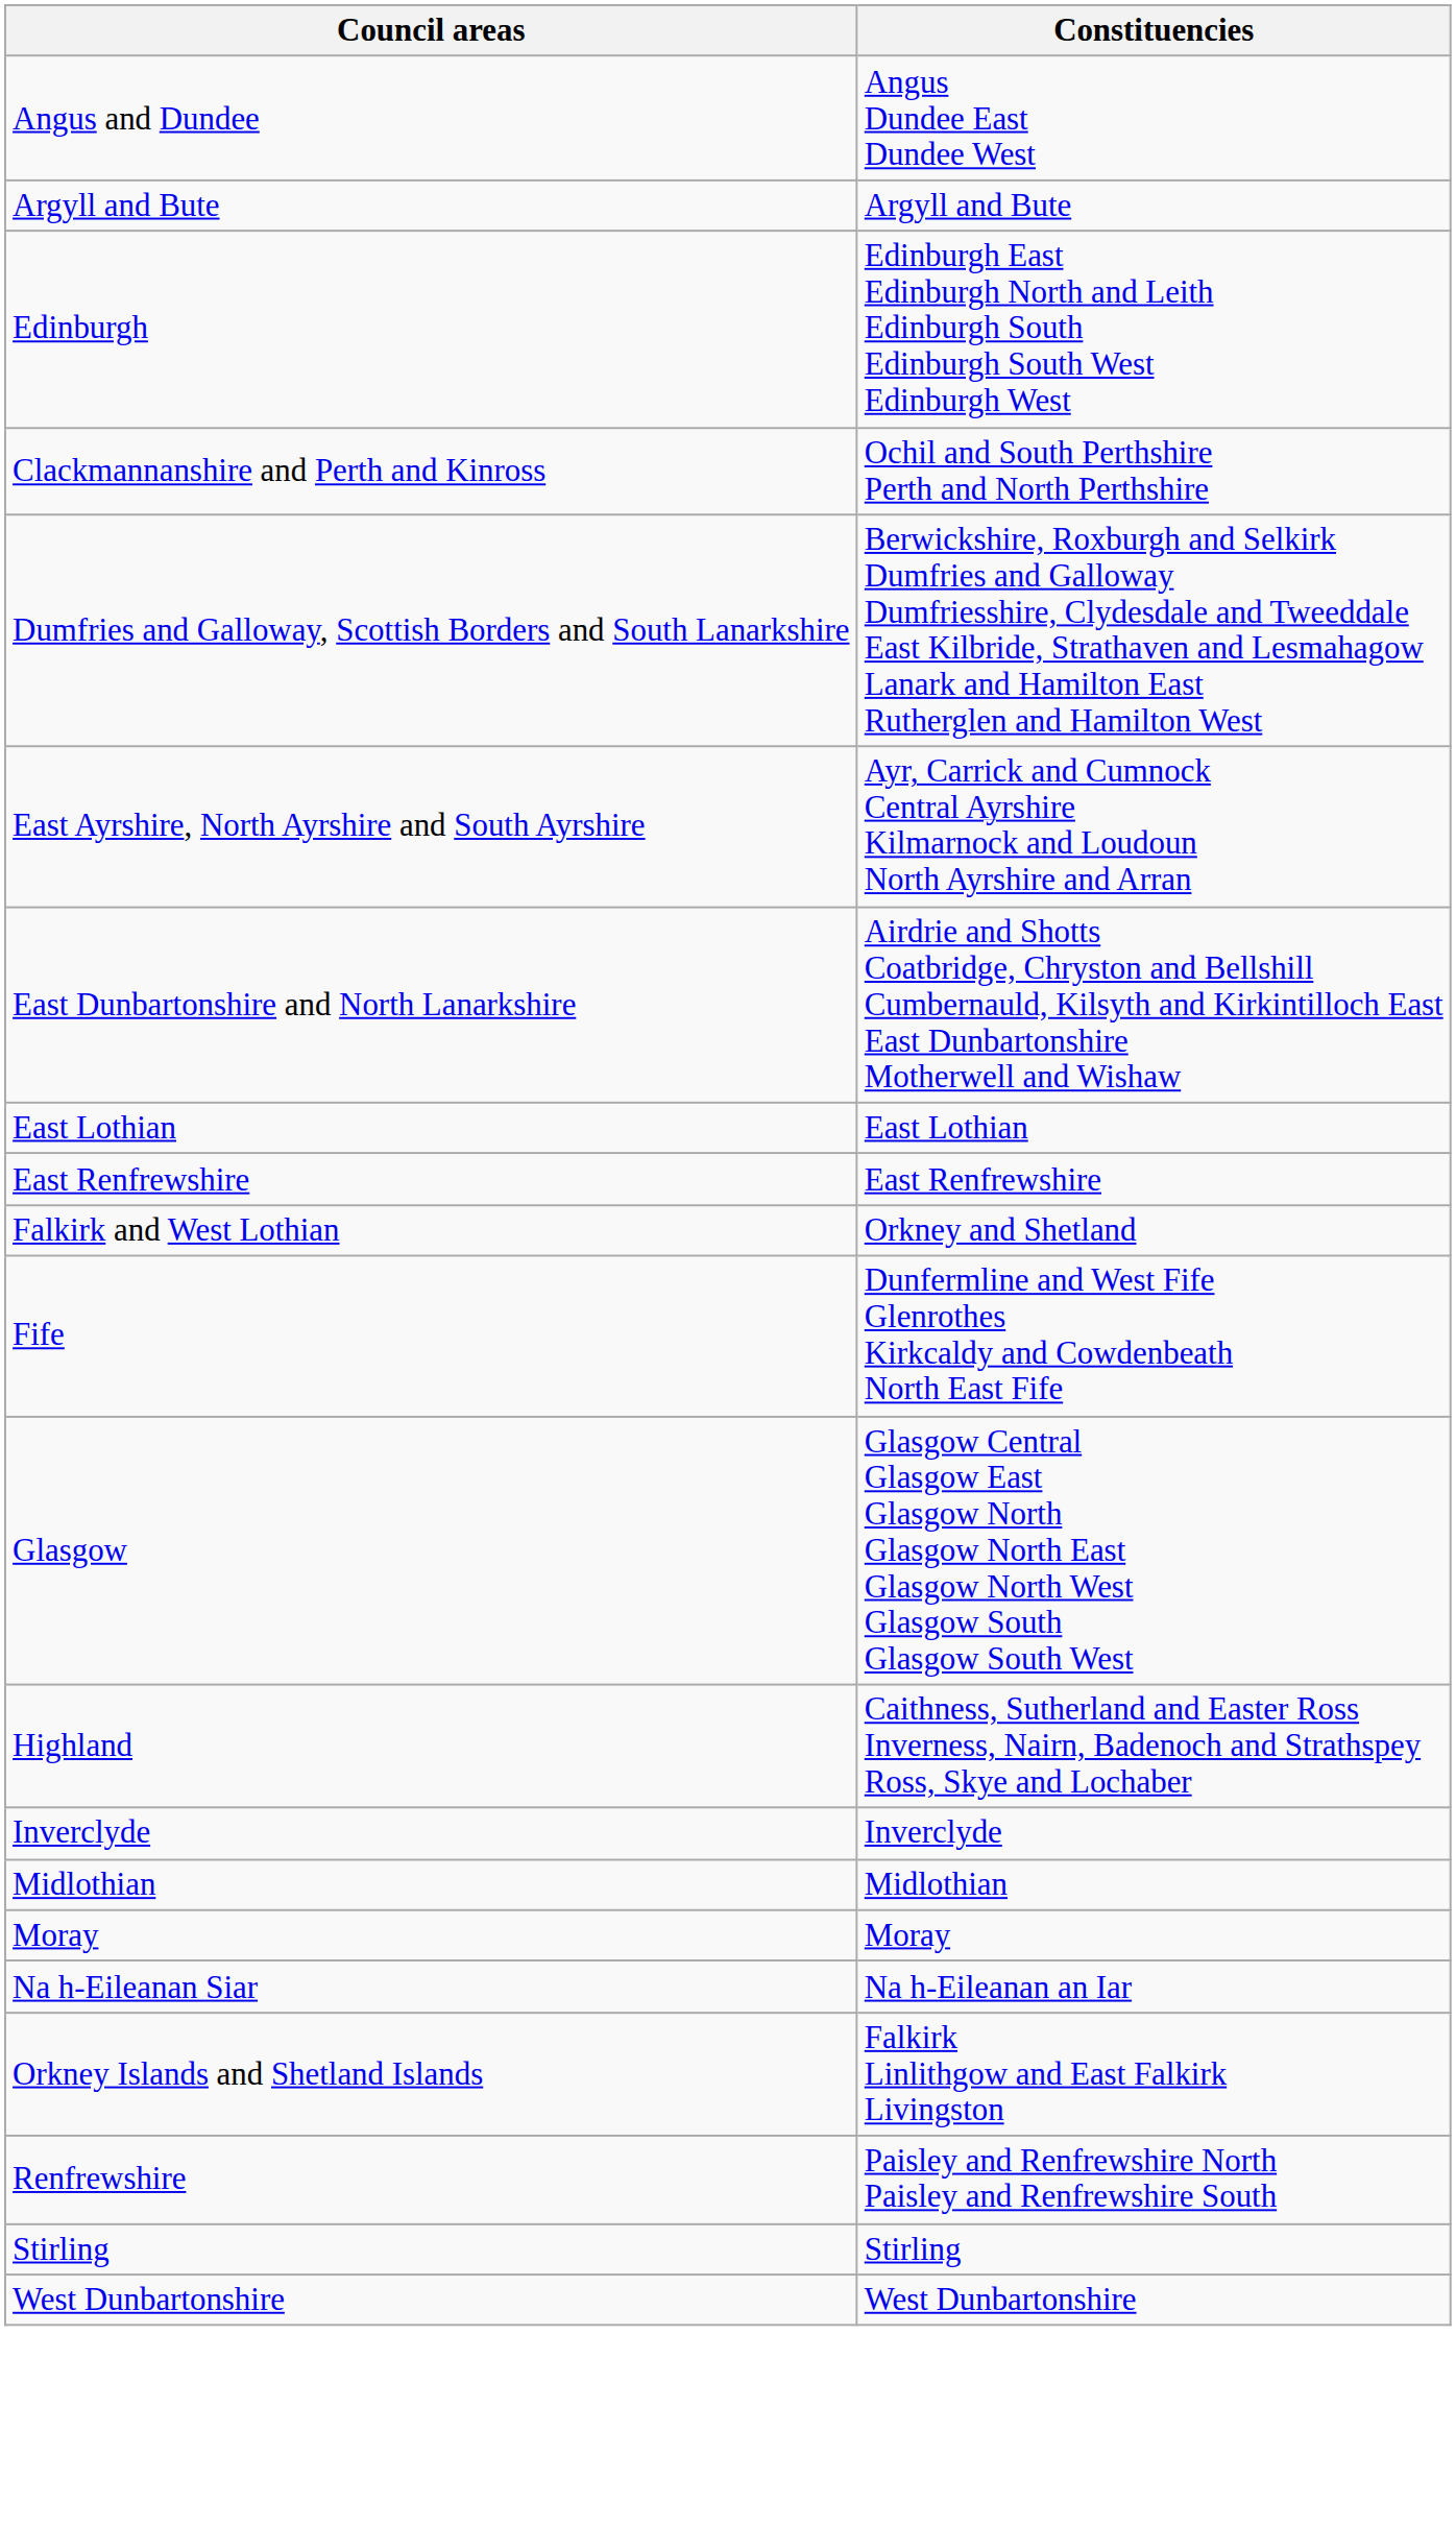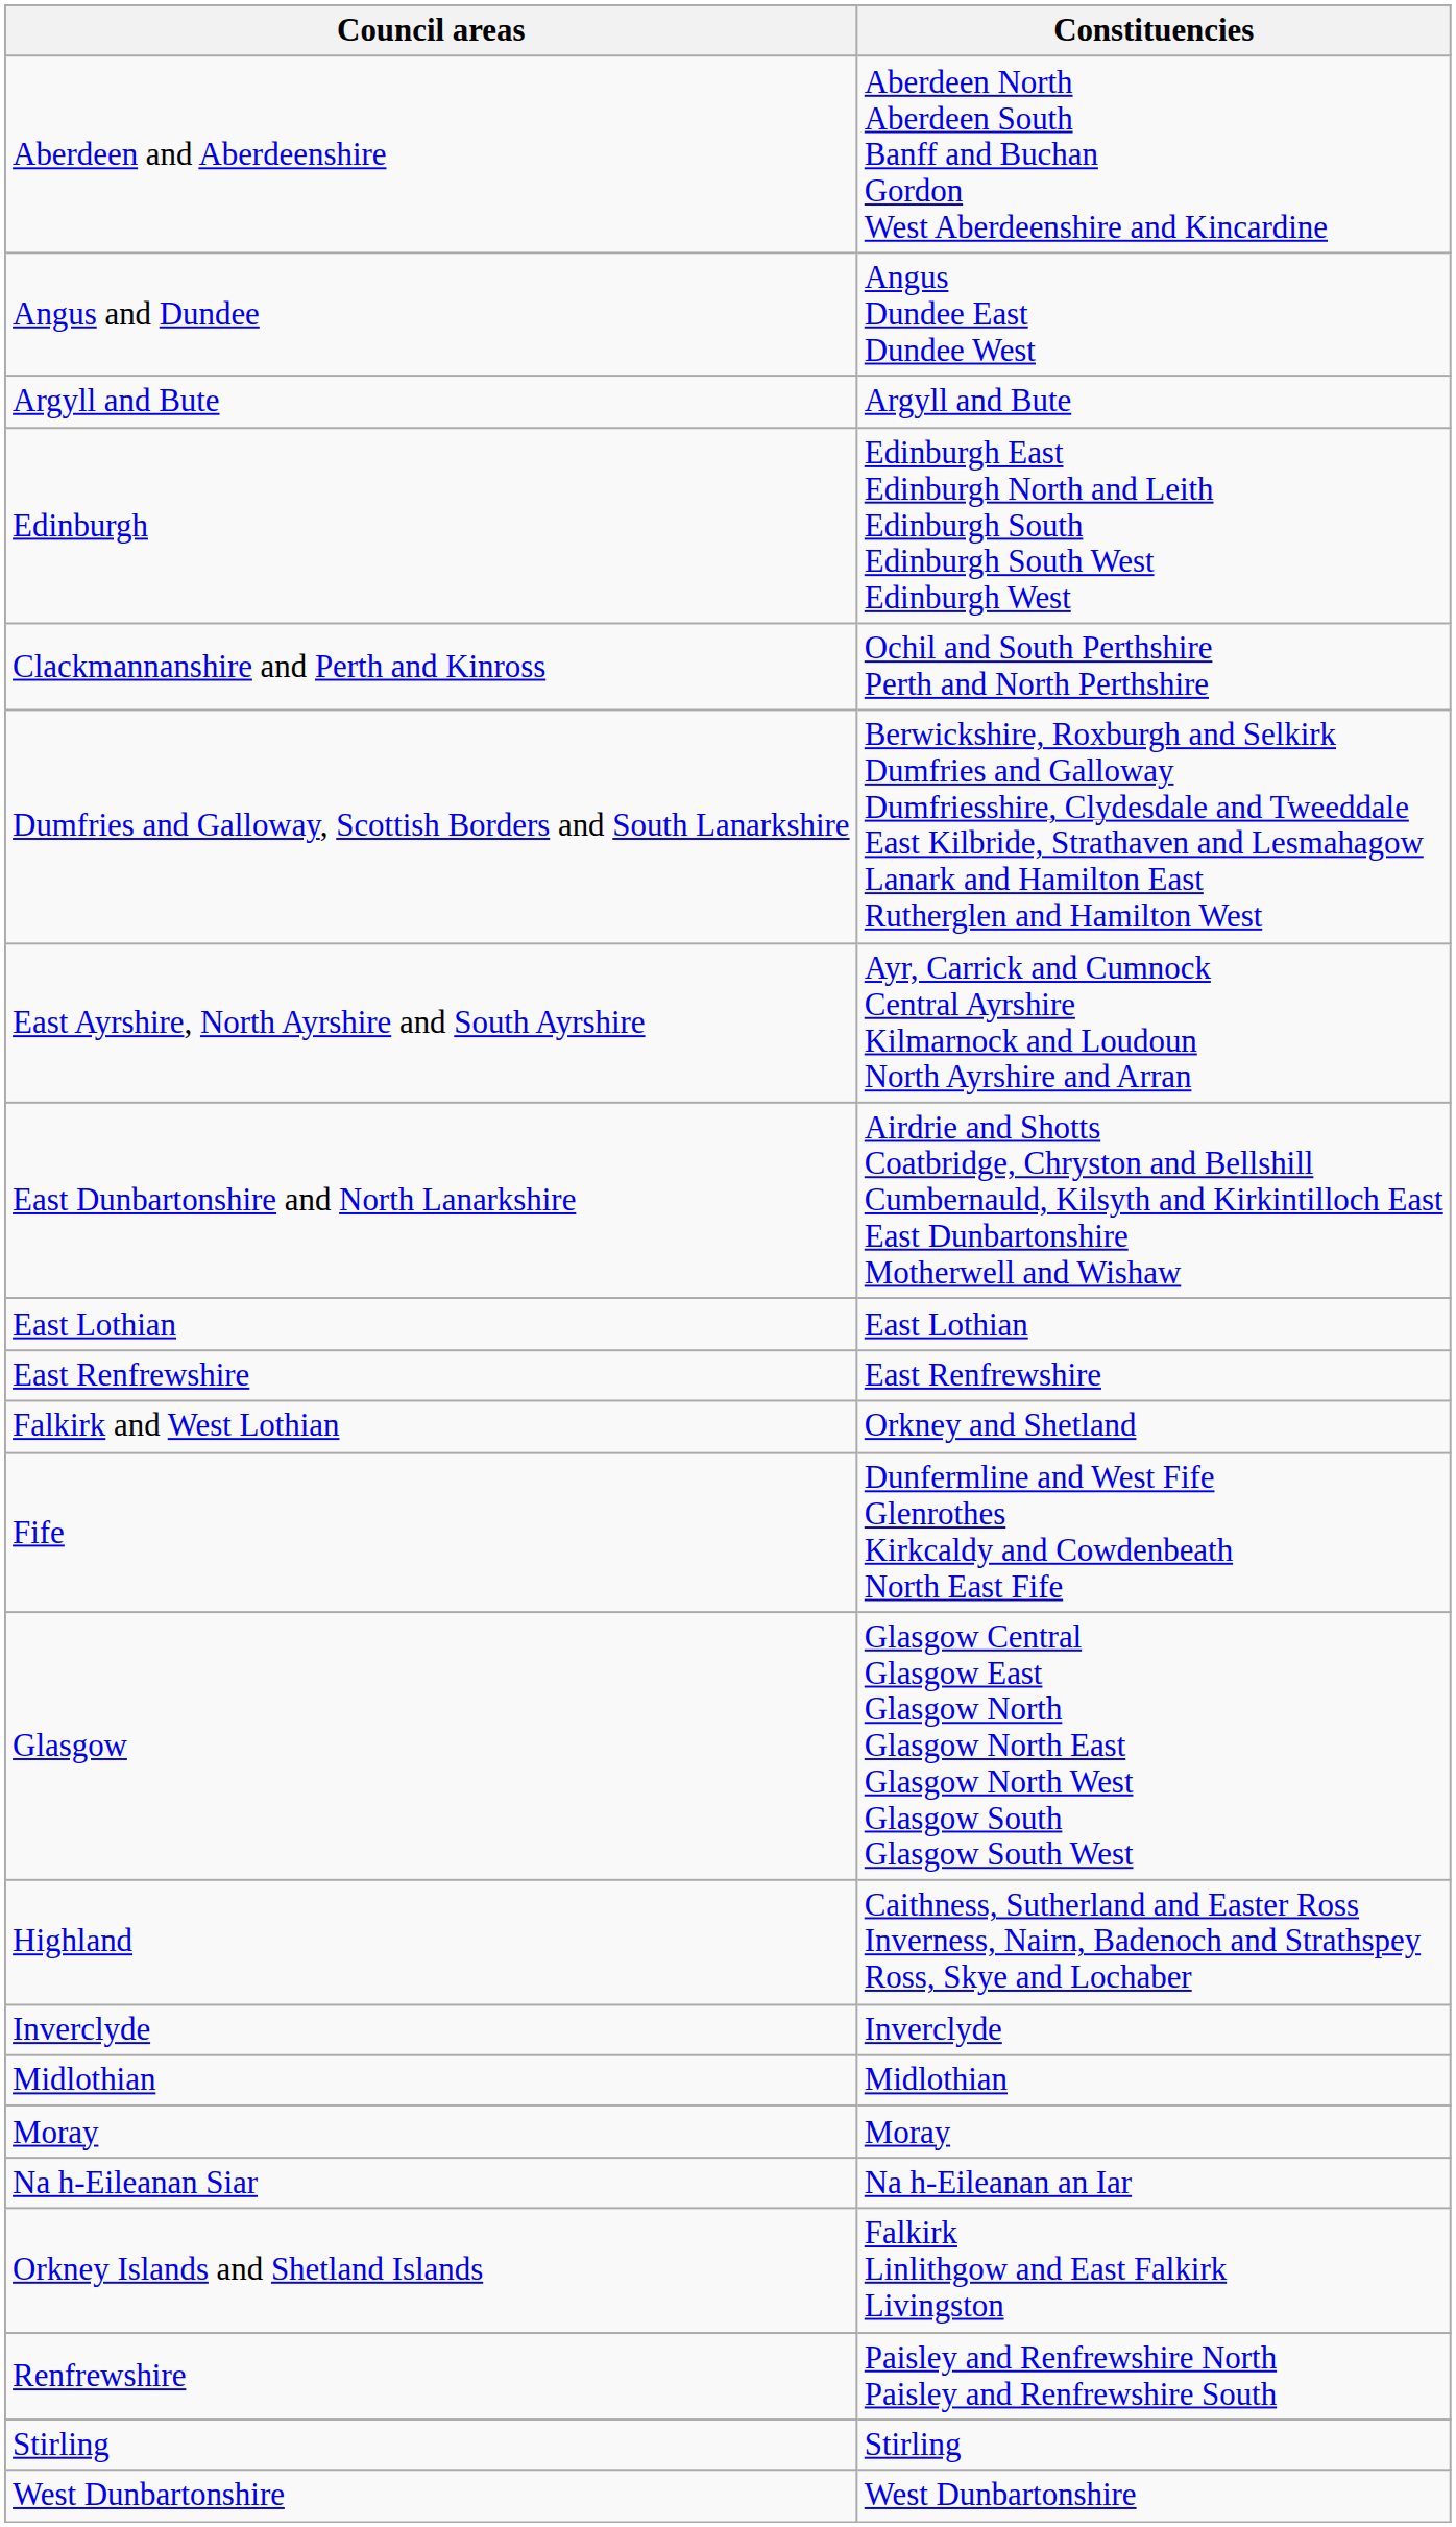+ row: Aberdeen and Aberdeenshire | Aberdeen North Aberdeen South Banff and Buchan Gordon West Aberdeenshire and Kincardine
